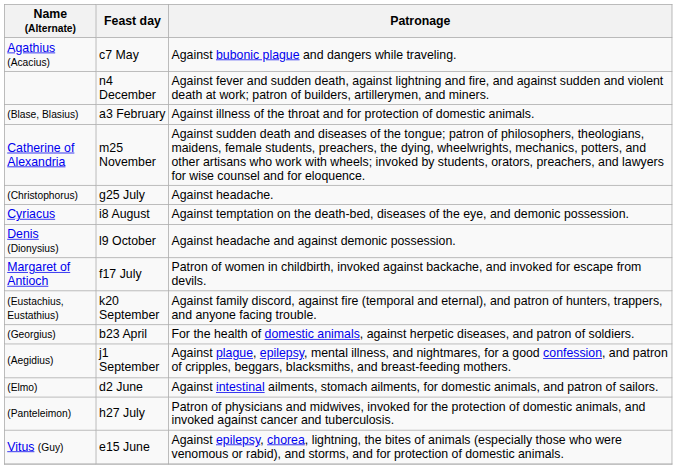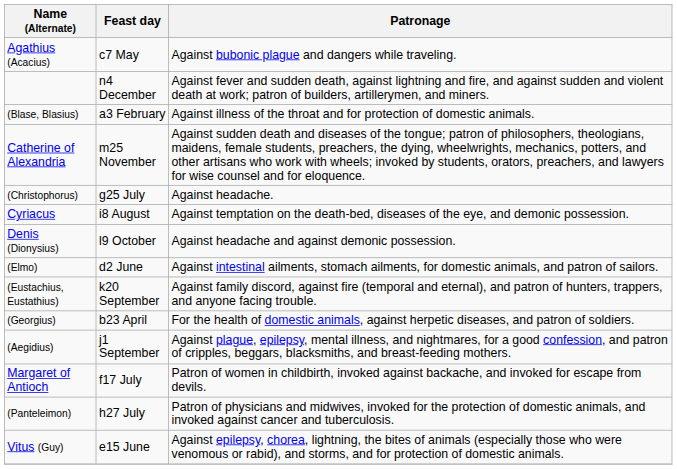rows swapped: (Elmo) <-> Margaret of Antioch
